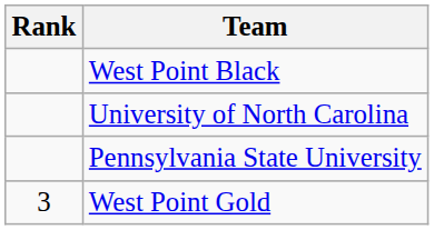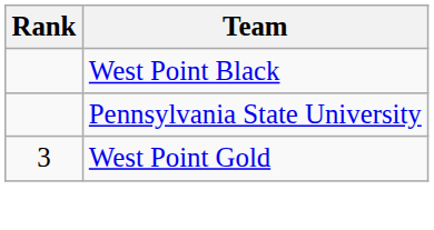- row: University of North Carolina
